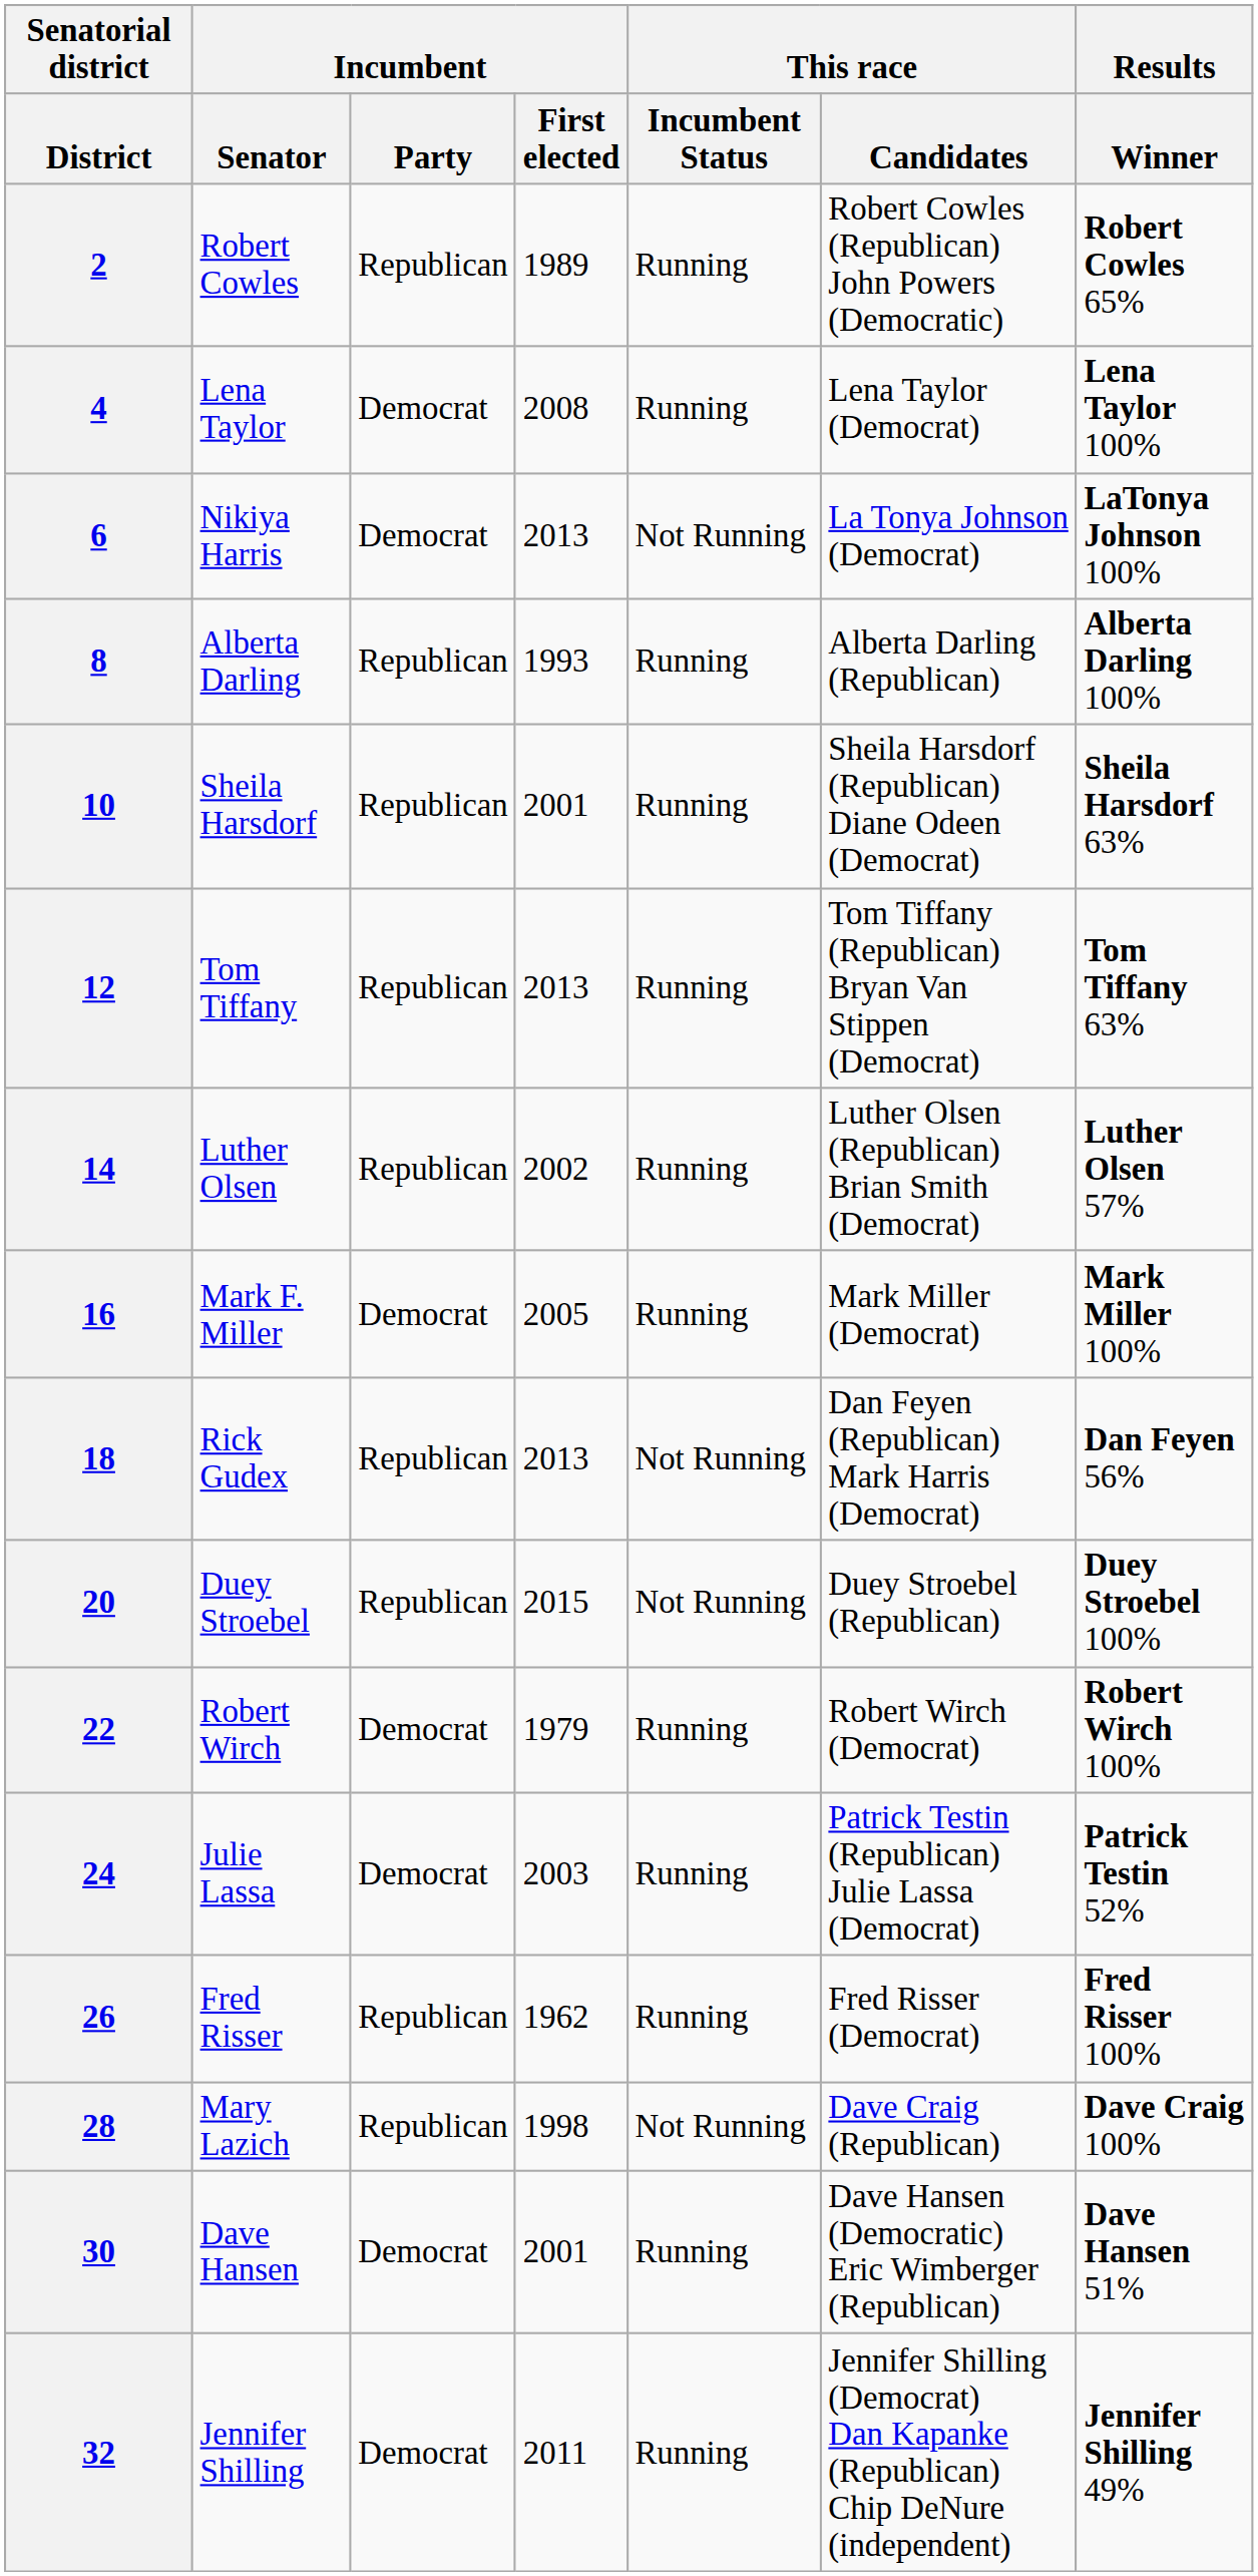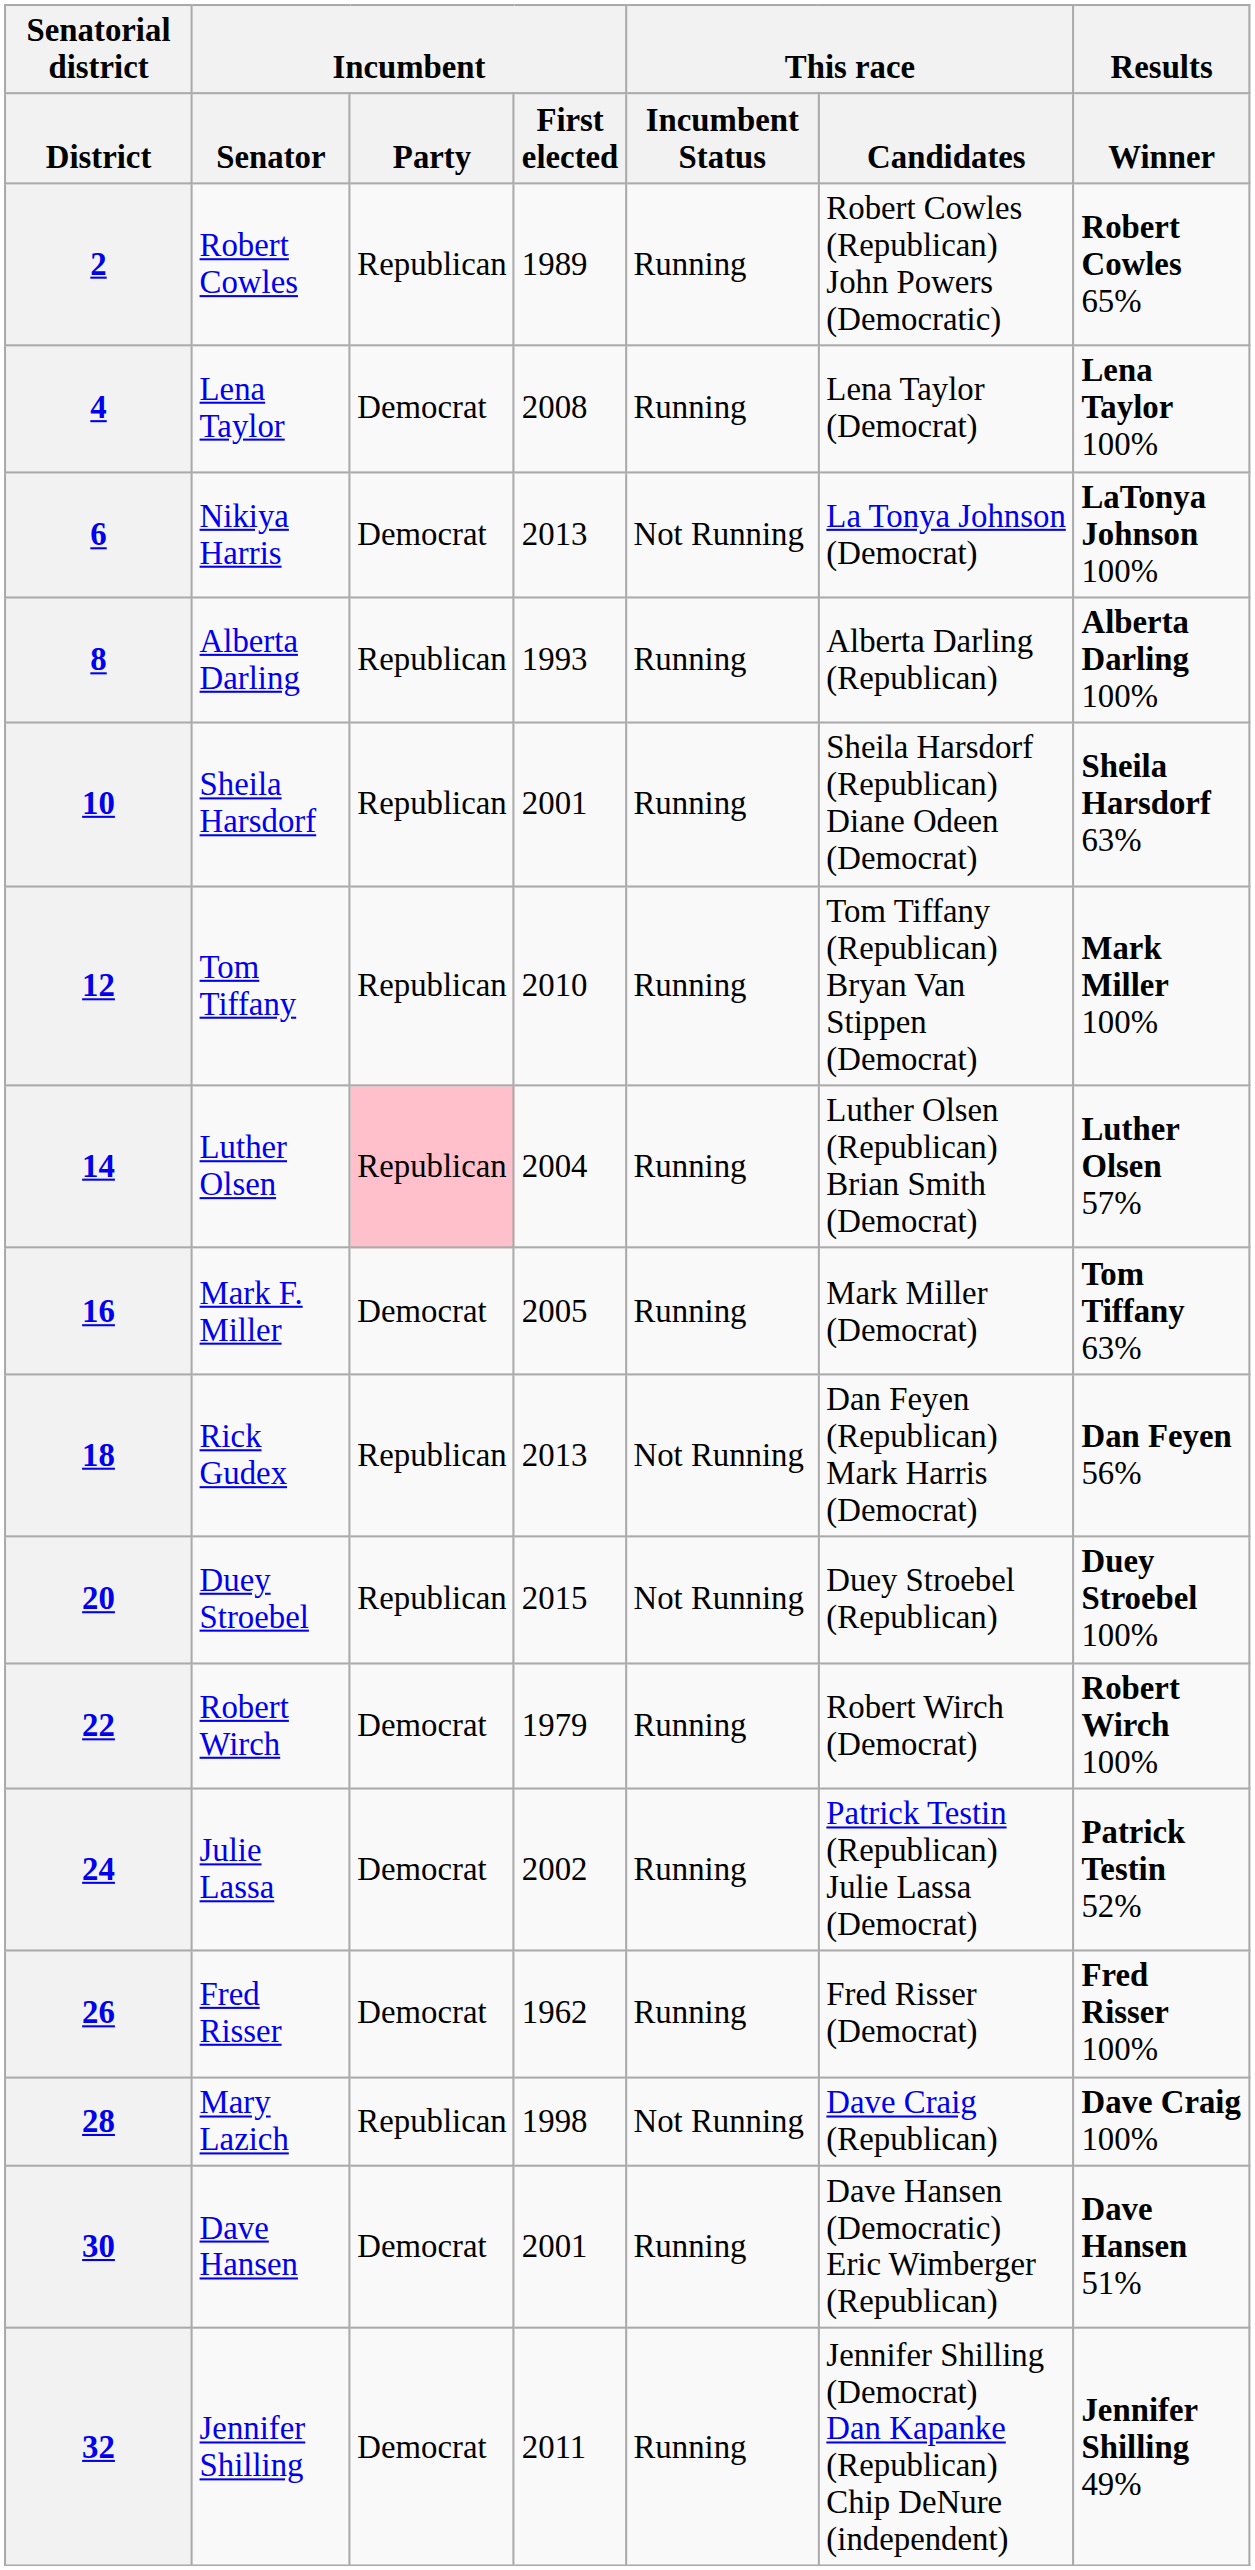12 | Incumbent / First elected: 2013 -> 2010
12 | Results / Winner: Tom Tiffany 63% -> Mark Miller 100%
14 | Incumbent / Party: no background -> pink background
14 | Incumbent / First elected: 2002 -> 2004
16 | Results / Winner: Mark Miller 100% -> Tom Tiffany 63%
24 | Incumbent / First elected: 2003 -> 2002
26 | Incumbent / Party: Republican -> Democrat
